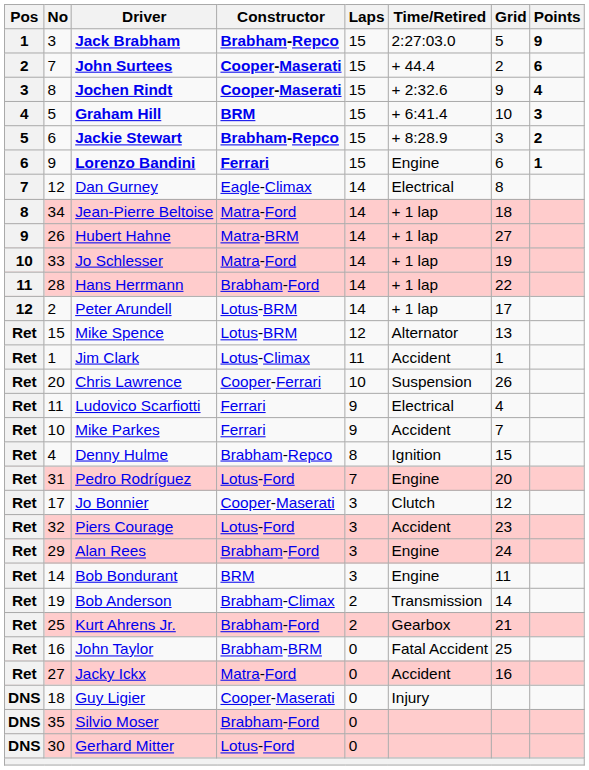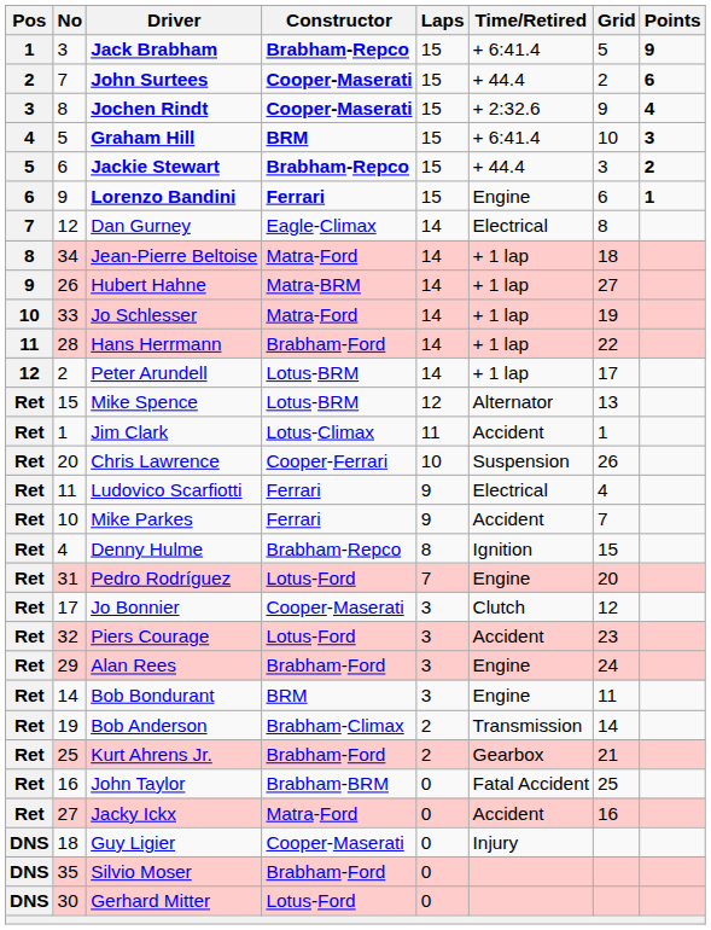Jack Brabham | Time/Retired: 2:27:03.0 -> + 6:41.4
Jackie Stewart | Time/Retired: + 8:28.9 -> + 44.4
